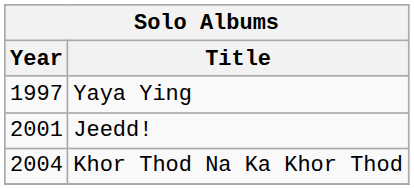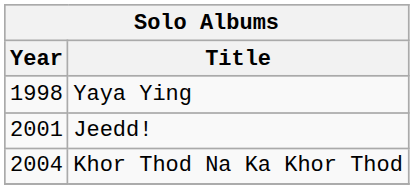Yaya Ying | Year: 1997 -> 1998
